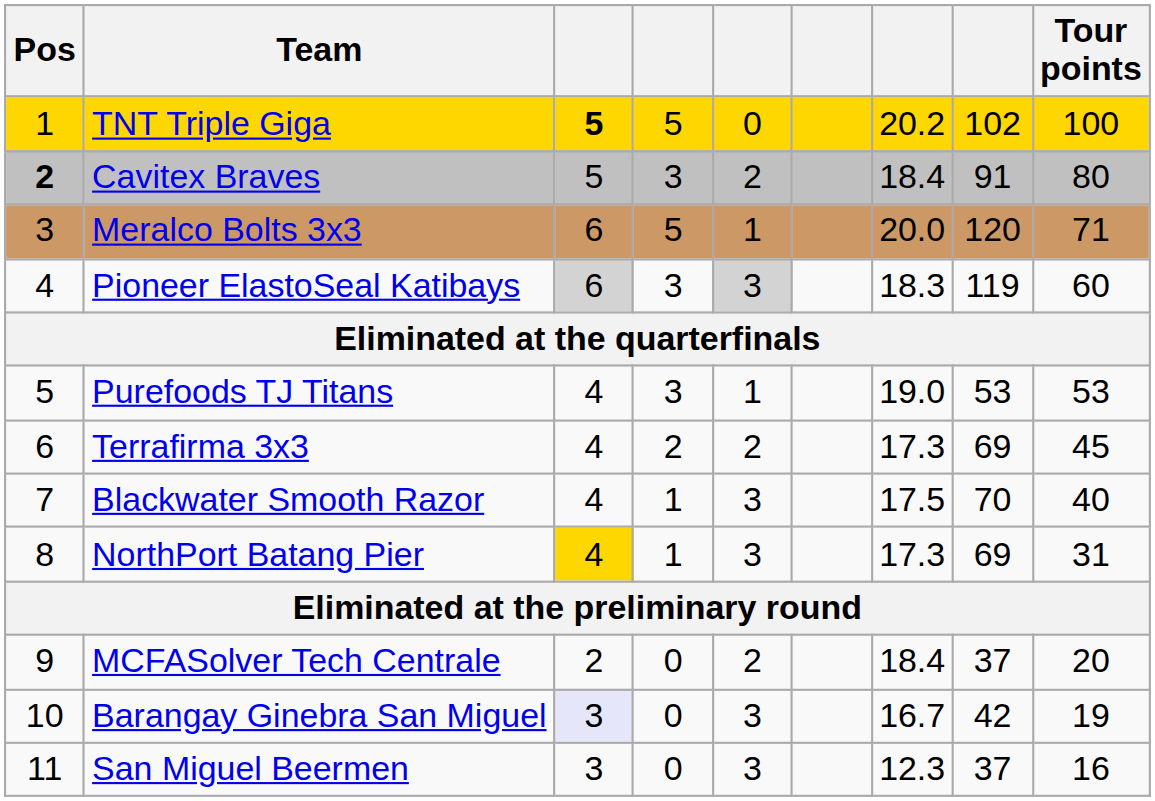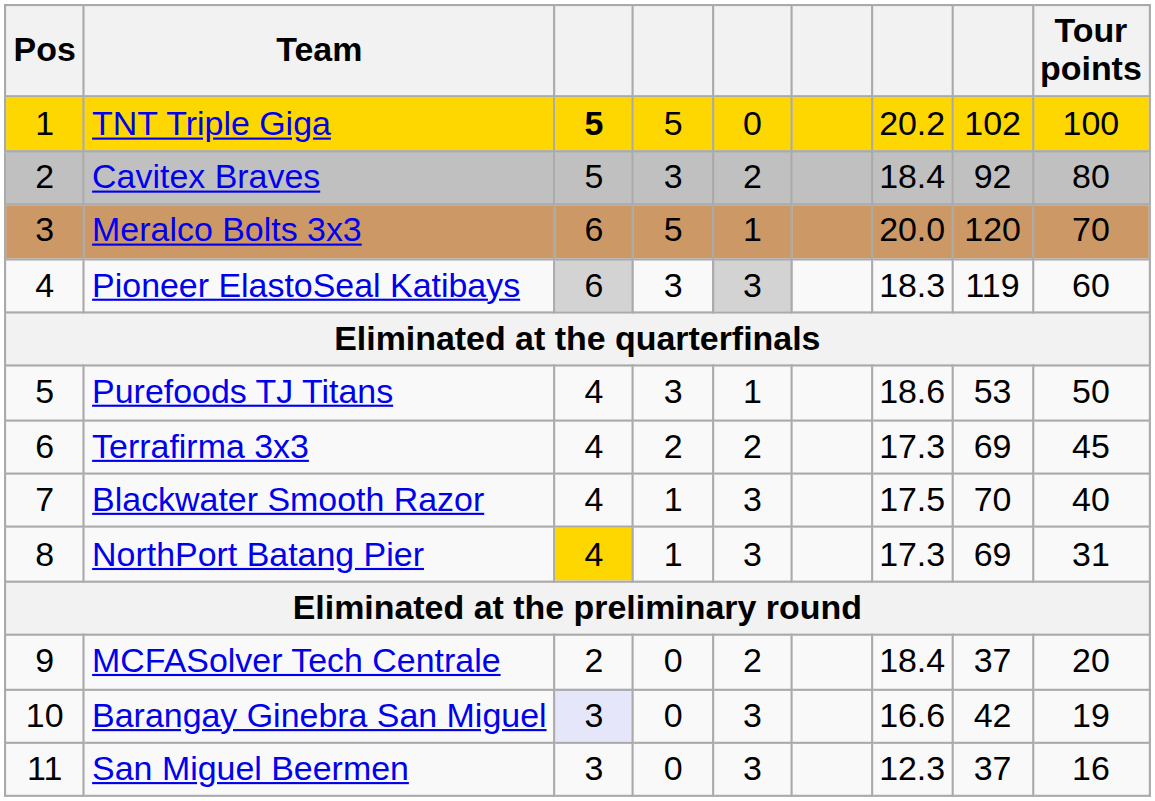Cavitex Braves | Pos: bold -> normal
Cavitex Braves | column 8: 91 -> 92
Meralco Bolts 3x3 | Tour points: 71 -> 70
Purefoods TJ Titans | column 7: 19.0 -> 18.6
Purefoods TJ Titans | Tour points: 53 -> 50
Barangay Ginebra San Miguel | column 7: 16.7 -> 16.6
